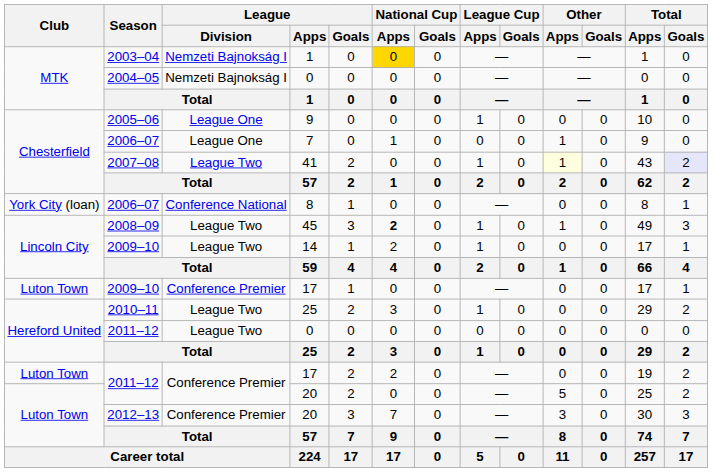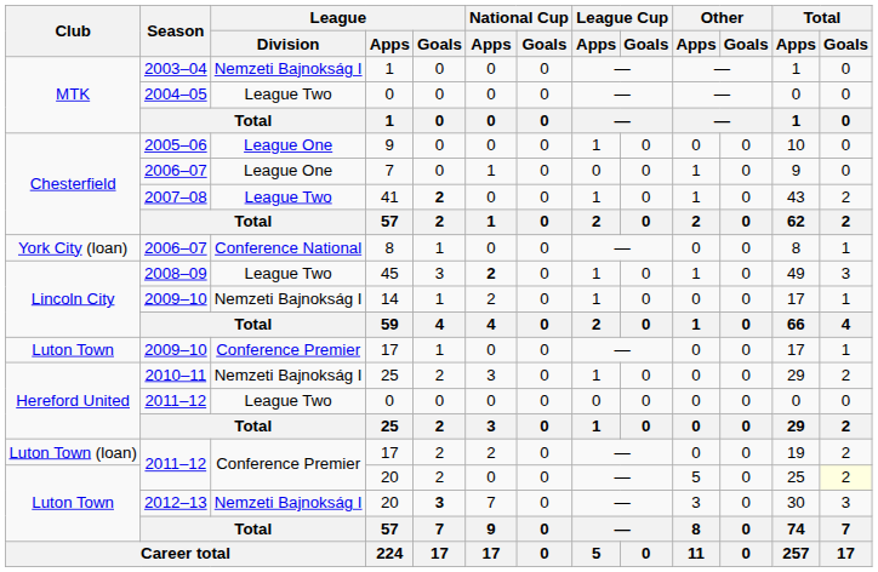2003–04 / 1 | National Cup / Apps: gold background -> no background
2004–05 / 0 | League / Division: Nemzeti Bajnokság I -> League Two
41 | League / Goals: normal -> bold
41 | Other / Apps: lightyellow background -> no background
41 | Total / Goals: lavender background -> no background
14 | League / Division: League Two -> Nemzeti Bajnokság I
2010–11 / 25 | League / Division: League Two -> Nemzeti Bajnokság I
2011–12 / 17 | Club: Luton Town -> Luton Town (loan)
2011–12 / 20 | Total / Goals: no background -> lightyellow background
2012–13 / 20 | League / Division: Conference Premier -> Nemzeti Bajnokság I
2012–13 / 20 | League / Goals: normal -> bold
